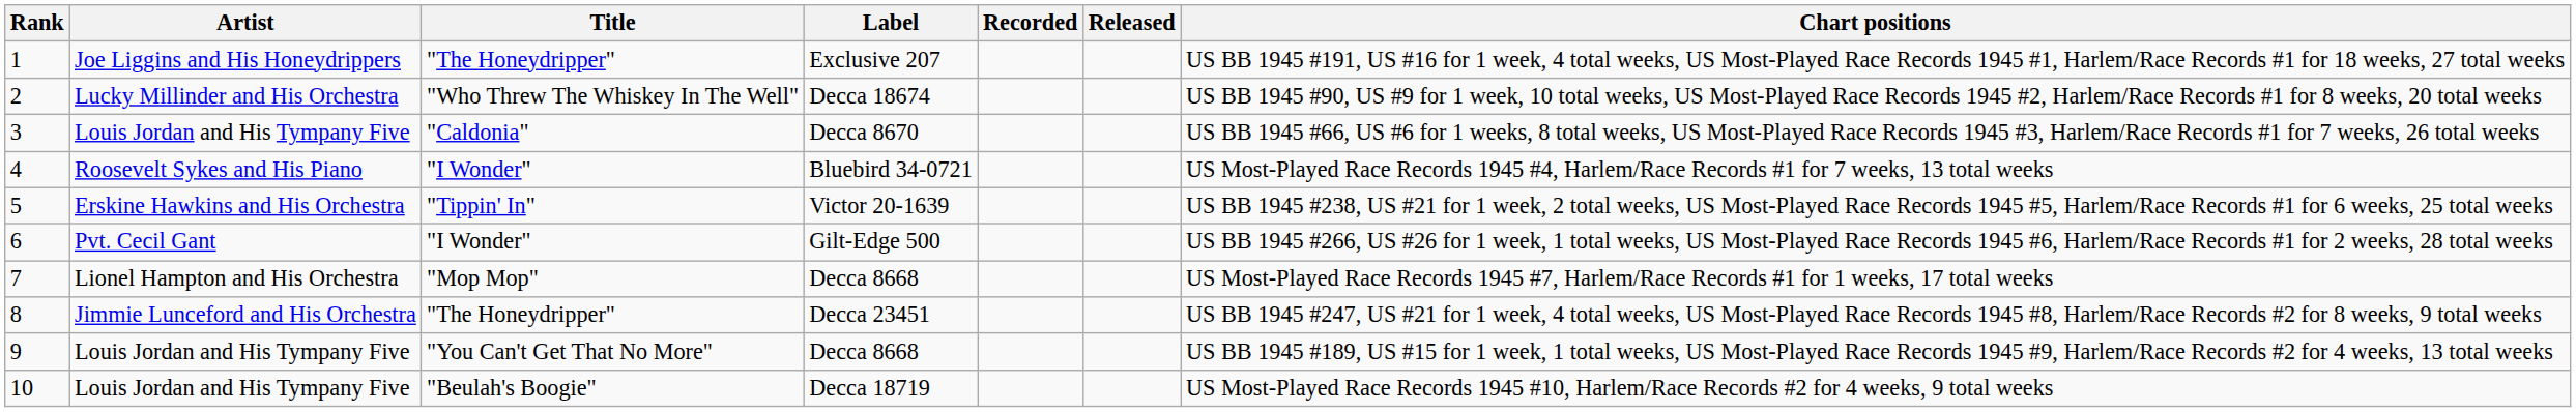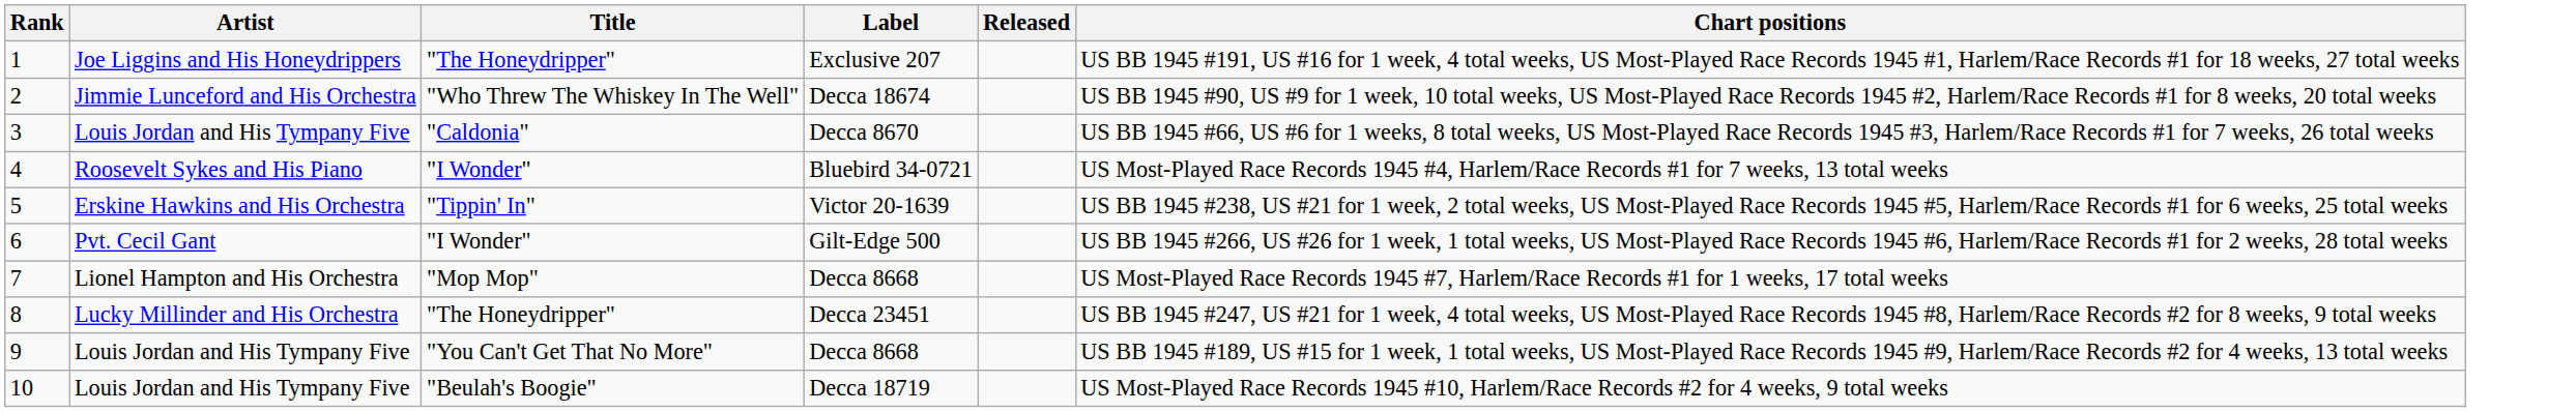- column: Recorded
Decca 18674 | Artist: Lucky Millinder and His Orchestra -> Jimmie Lunceford and His Orchestra
Decca 23451 | Artist: Jimmie Lunceford and His Orchestra -> Lucky Millinder and His Orchestra
